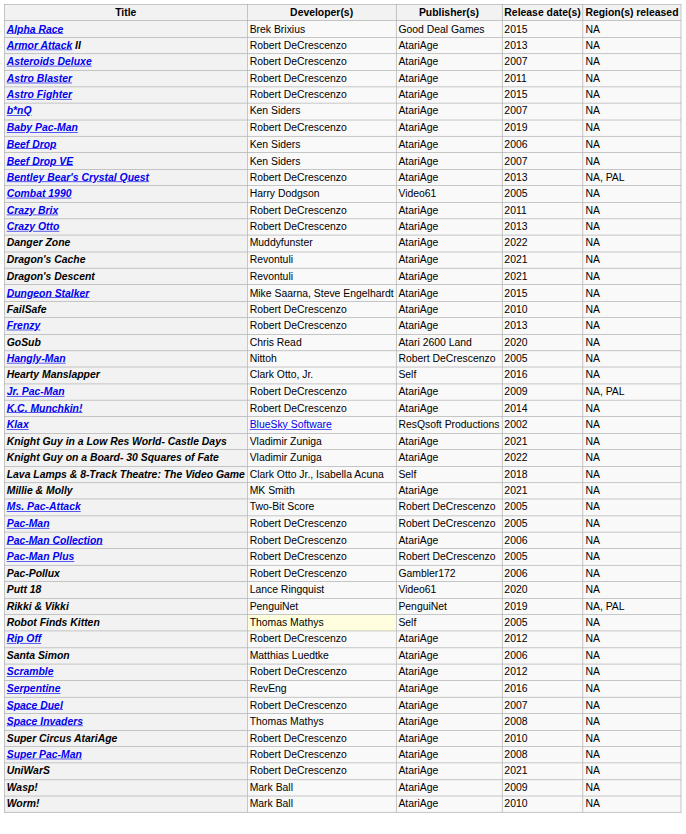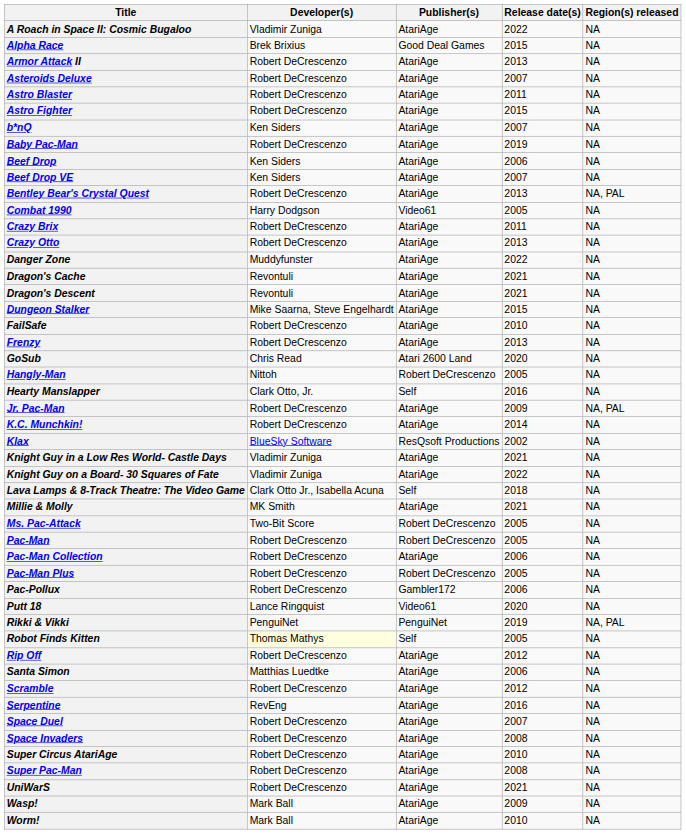+ row: A Roach in Space II: Cosmic Bugaloo | Vladimir Zuniga | AtariAge | 2022 | NA
Space Invaders | Developer(s): Thomas Mathys -> Robert DeCrescenzo
